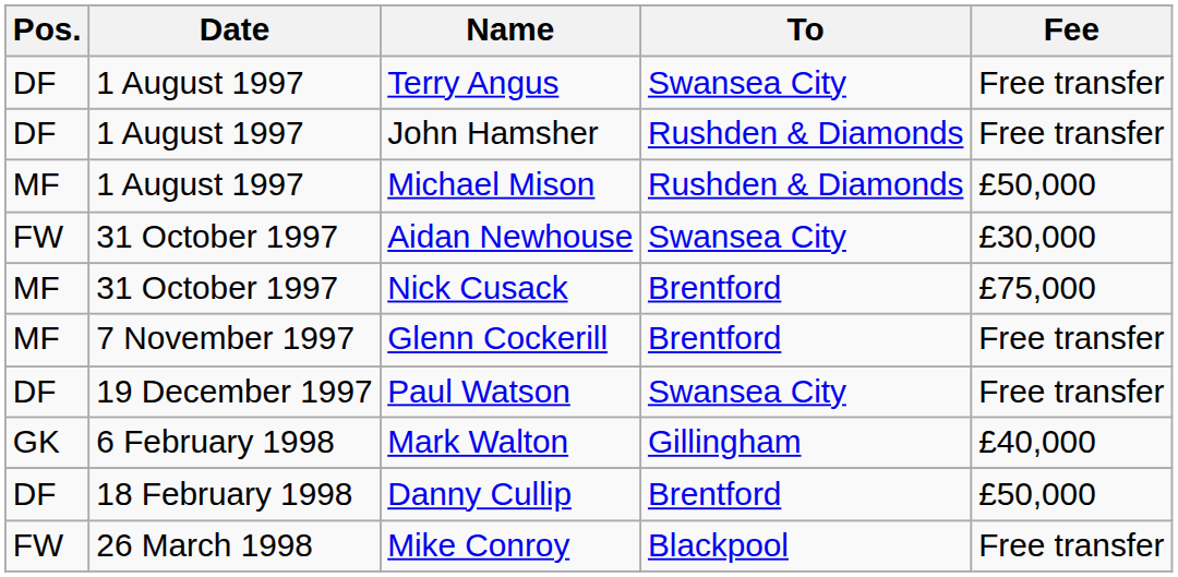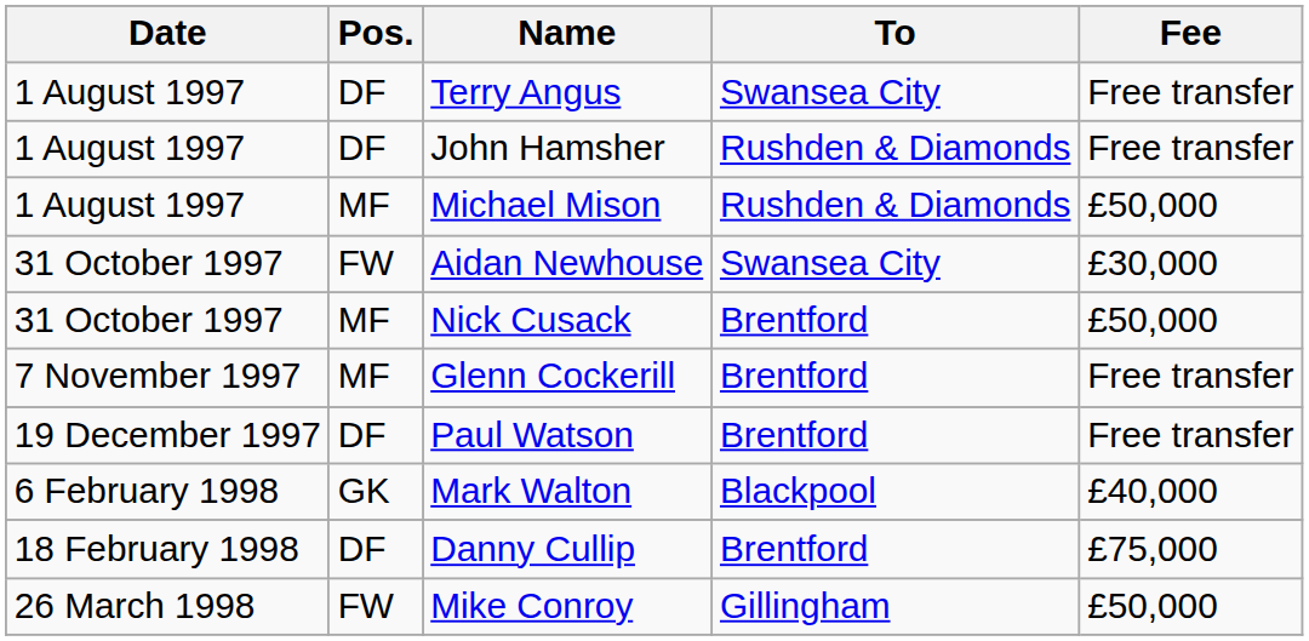columns swapped: Date <-> Pos.
Nick Cusack | Fee: £75,000 -> £50,000
Paul Watson | To: Swansea City -> Brentford
Mark Walton | To: Gillingham -> Blackpool
Danny Cullip | Fee: £50,000 -> £75,000
Mike Conroy | To: Blackpool -> Gillingham
Mike Conroy | Fee: Free transfer -> £50,000
